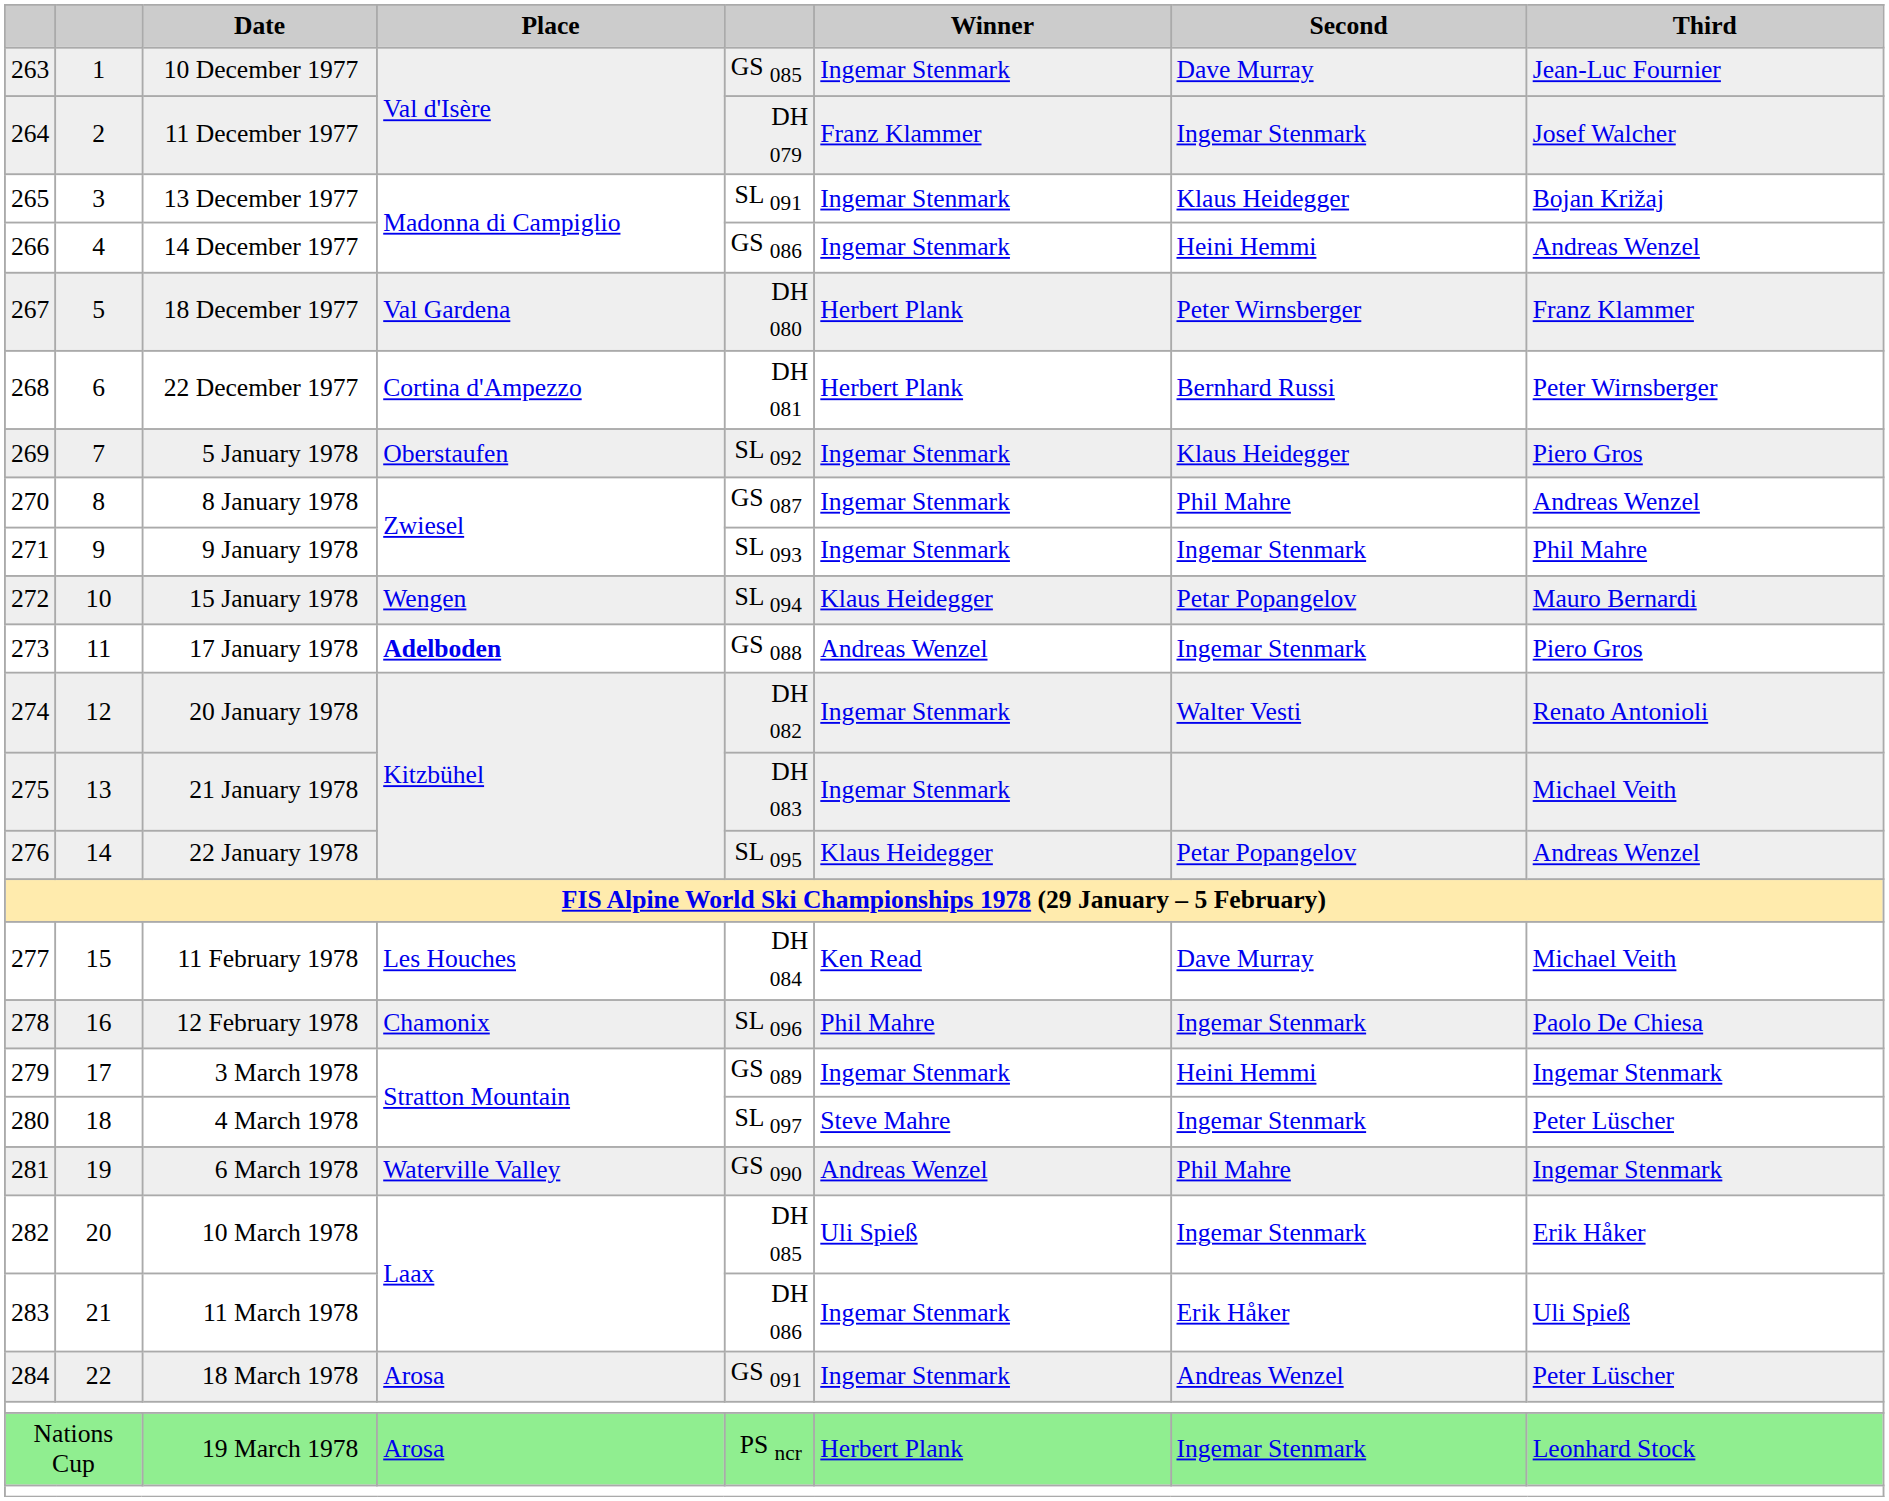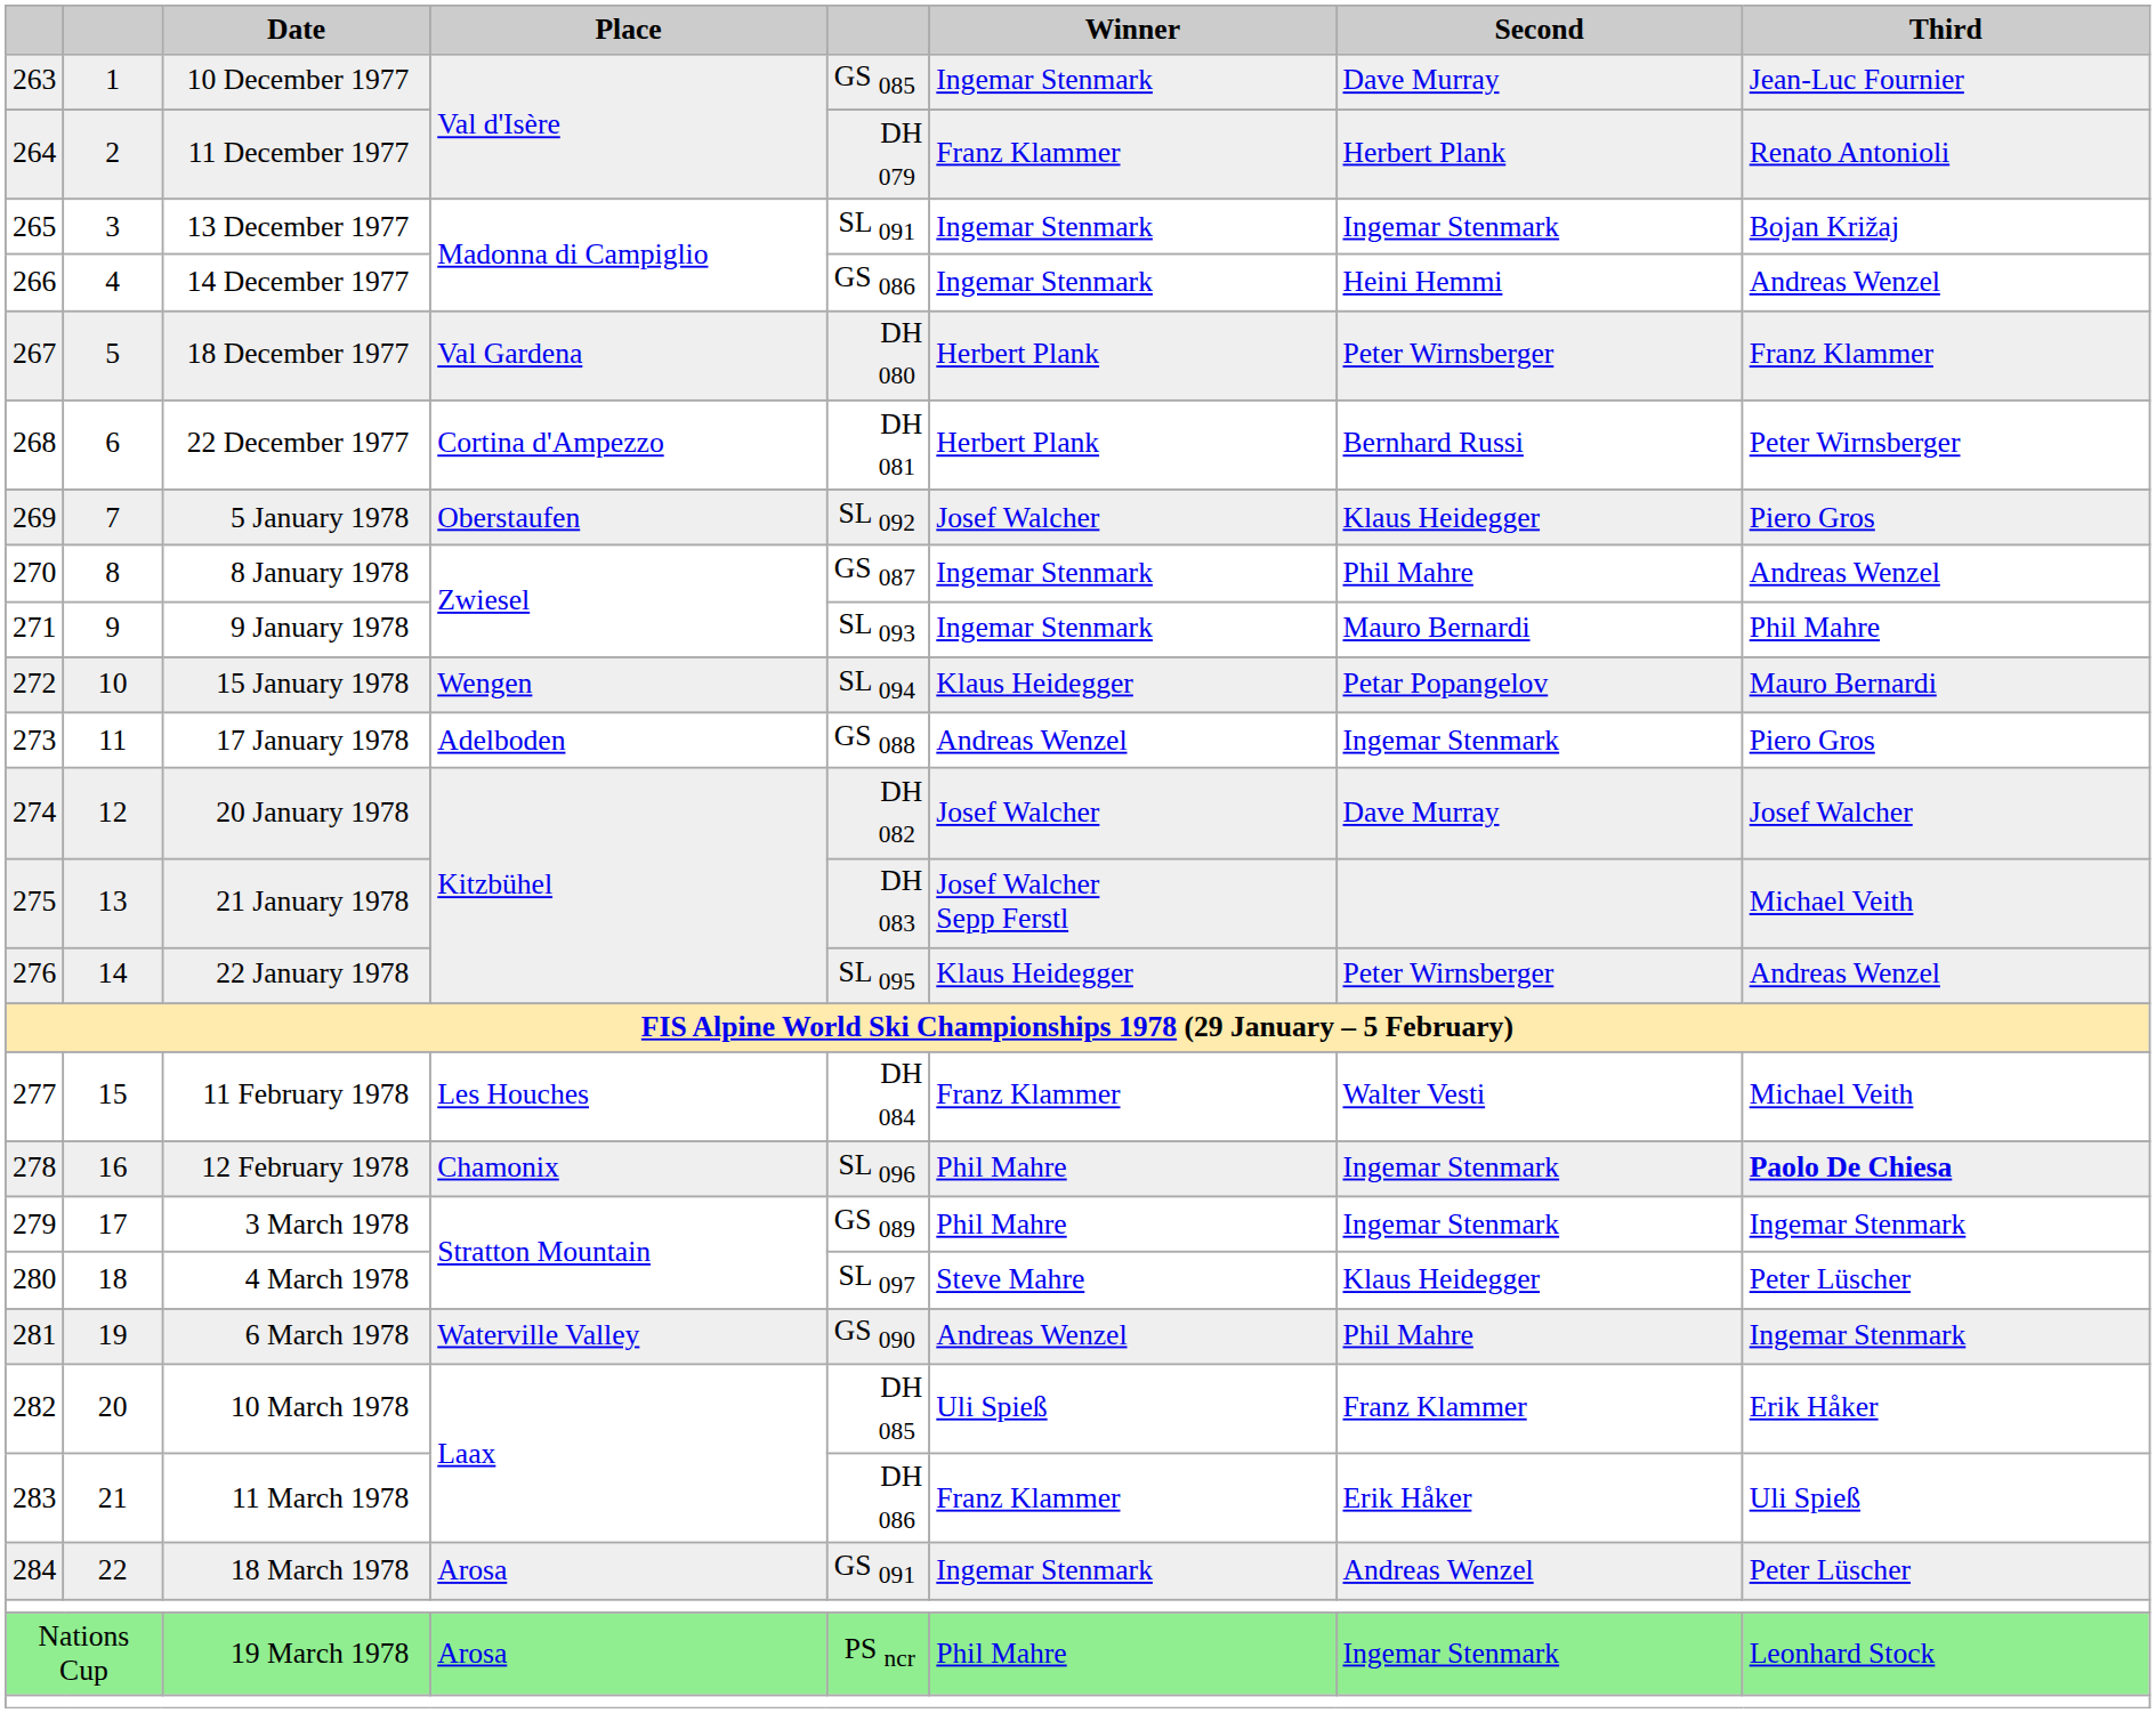11 December 1977 | Second: Ingemar Stenmark -> Herbert Plank
11 December 1977 | Third: Josef Walcher -> Renato Antonioli
13 December 1977 | Second: Klaus Heidegger -> Ingemar Stenmark
5 January 1978 | Winner: Ingemar Stenmark -> Josef Walcher
9 January 1978 | Second: Ingemar Stenmark -> Mauro Bernardi
17 January 1978 | Place: bold -> normal
20 January 1978 | Winner: Ingemar Stenmark -> Josef Walcher
20 January 1978 | Second: Walter Vesti -> Dave Murray
20 January 1978 | Third: Renato Antonioli -> Josef Walcher
21 January 1978 | Winner: Ingemar Stenmark -> Josef Walcher Sepp Ferstl
22 January 1978 | Second: Petar Popangelov -> Peter Wirnsberger
11 February 1978 | Winner: Ken Read -> Franz Klammer
11 February 1978 | Second: Dave Murray -> Walter Vesti
12 February 1978 | Third: normal -> bold
3 March 1978 | Winner: Ingemar Stenmark -> Phil Mahre
3 March 1978 | Second: Heini Hemmi -> Ingemar Stenmark
4 March 1978 | Second: Ingemar Stenmark -> Klaus Heidegger
10 March 1978 | Second: Ingemar Stenmark -> Franz Klammer
11 March 1978 | Winner: Ingemar Stenmark -> Franz Klammer
19 March 1978 | Winner: Herbert Plank -> Phil Mahre
